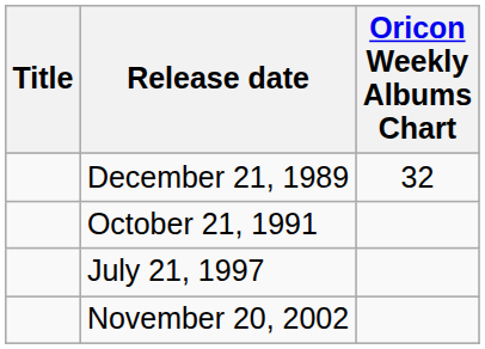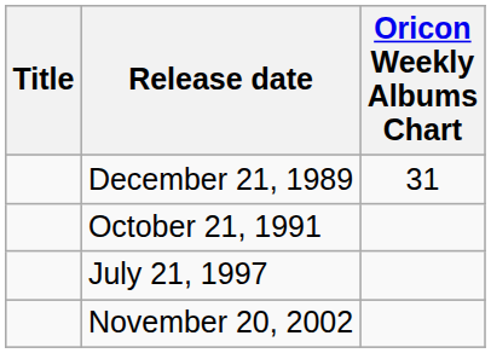December 21, 1989 | Oricon Weekly Albums Chart: 32 -> 31
